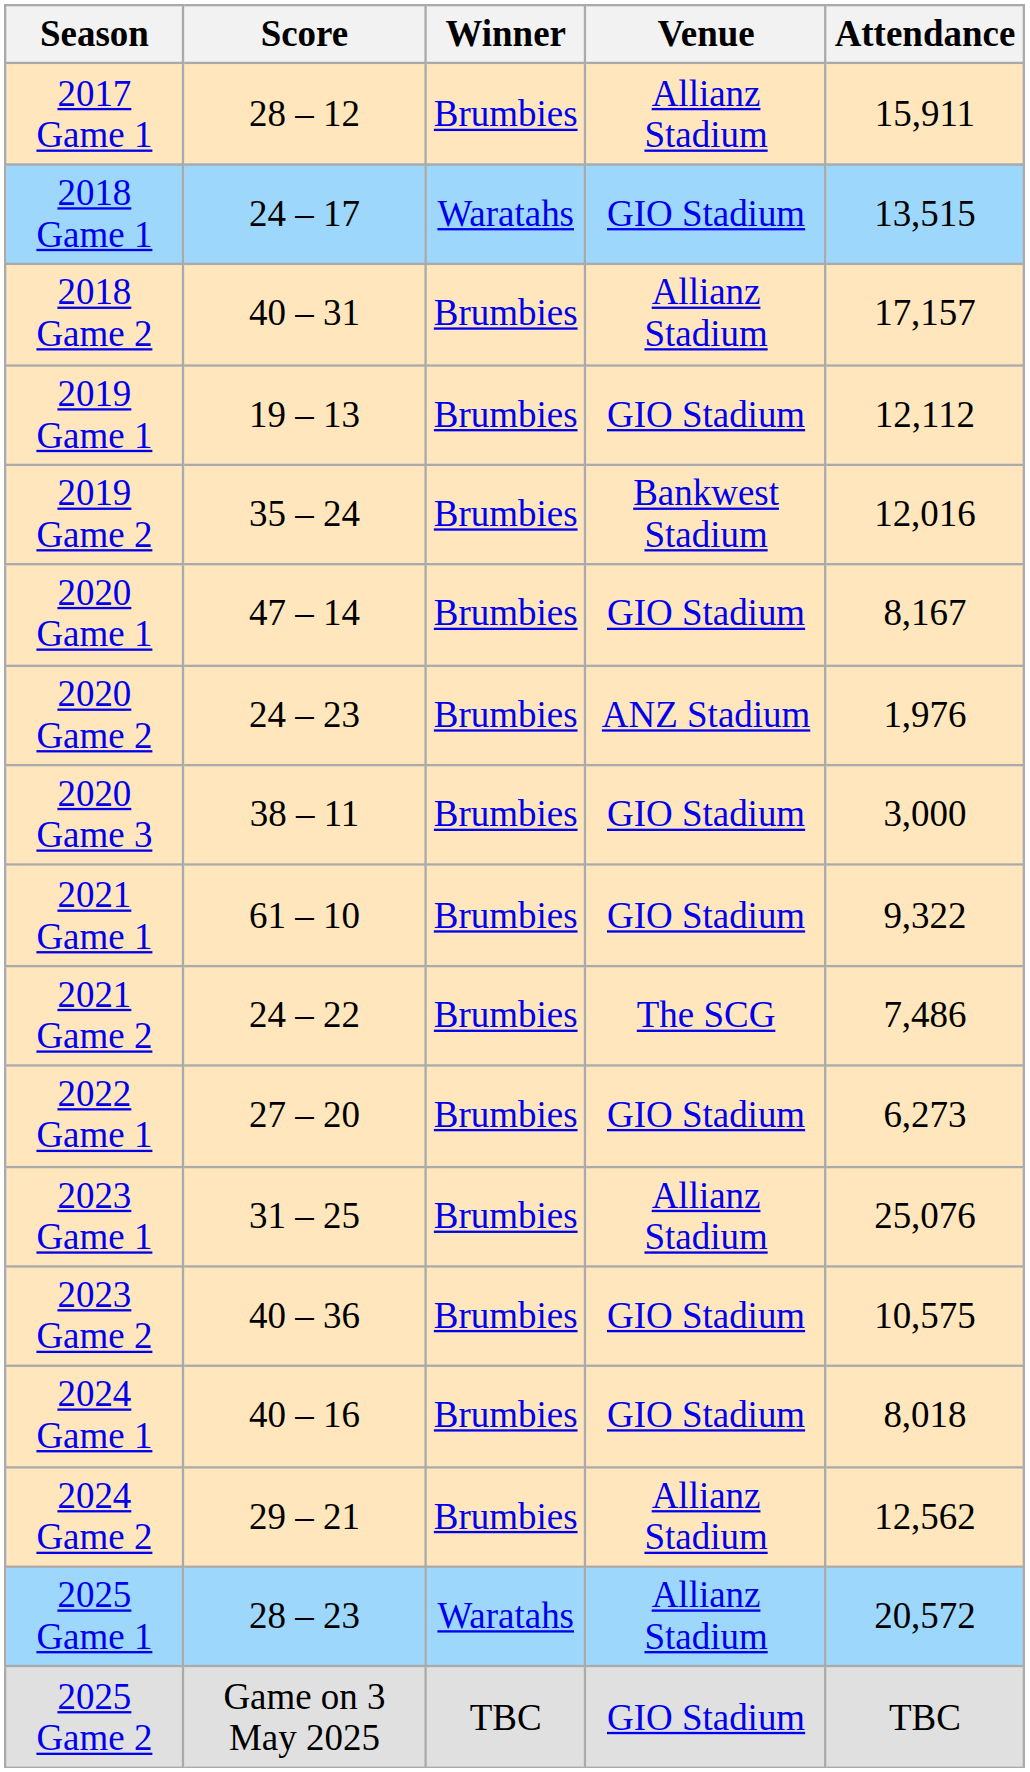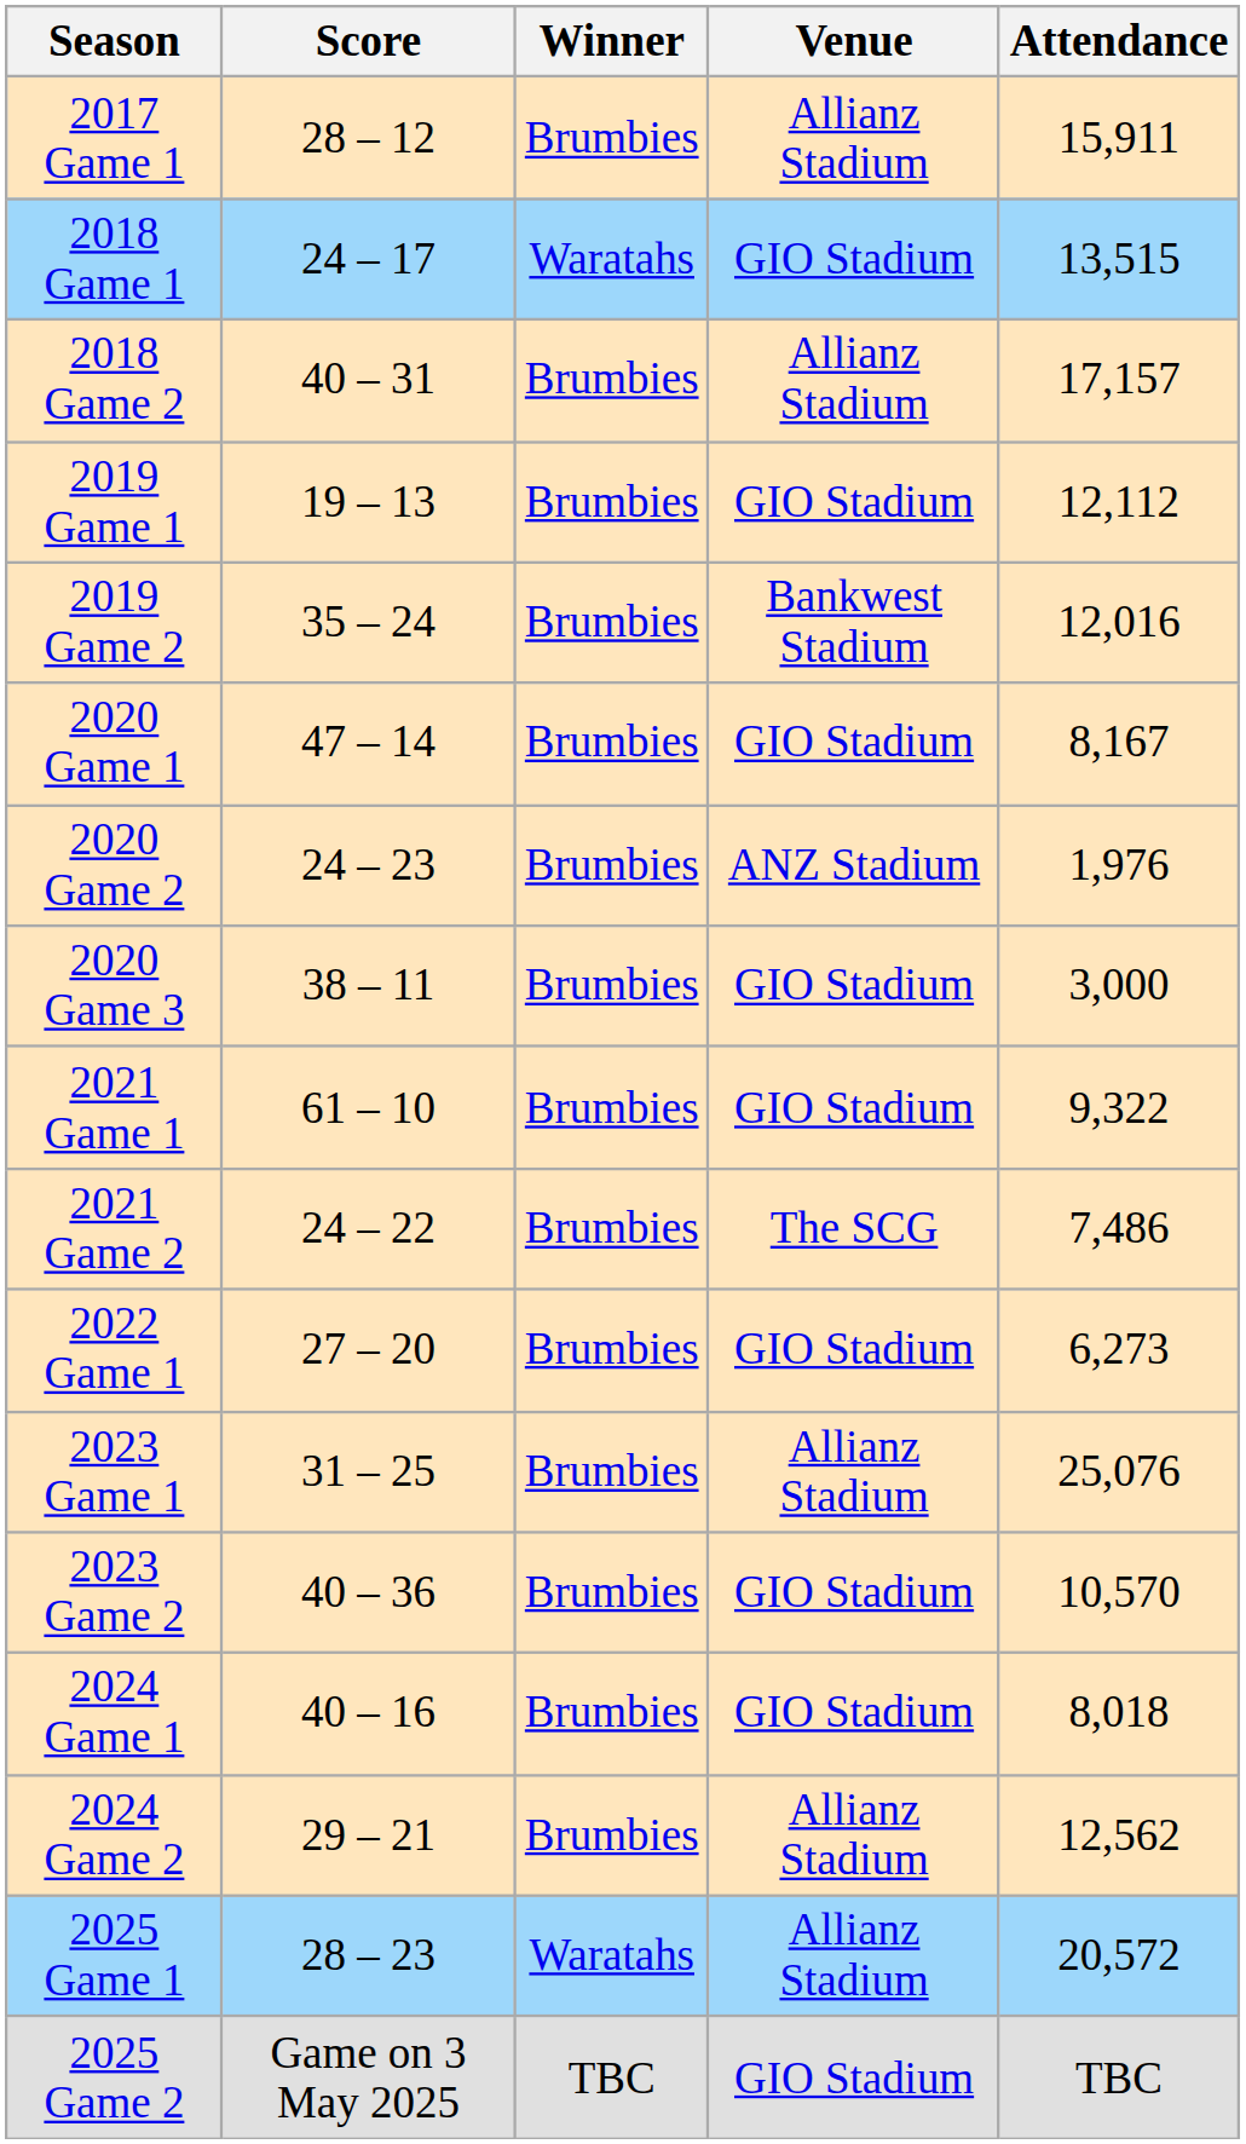2023 Game 2 | Attendance: 10,575 -> 10,570
